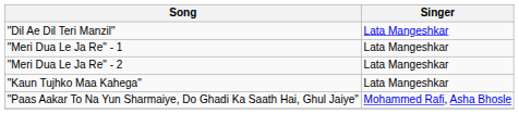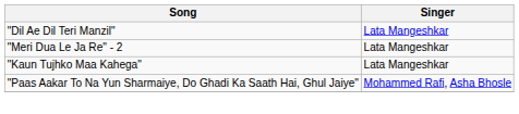- row: "Meri Dua Le Ja Re" - 1 | Lata Mangeshkar
